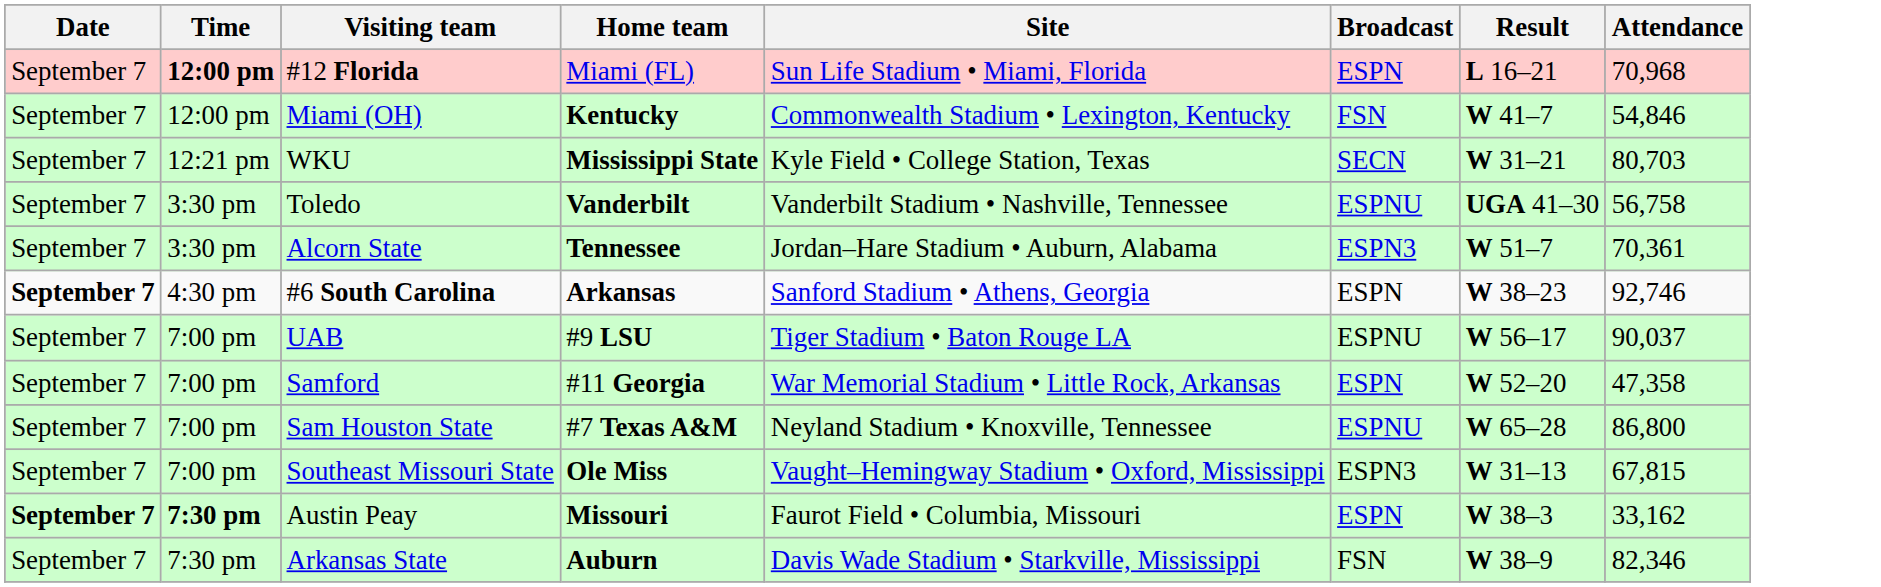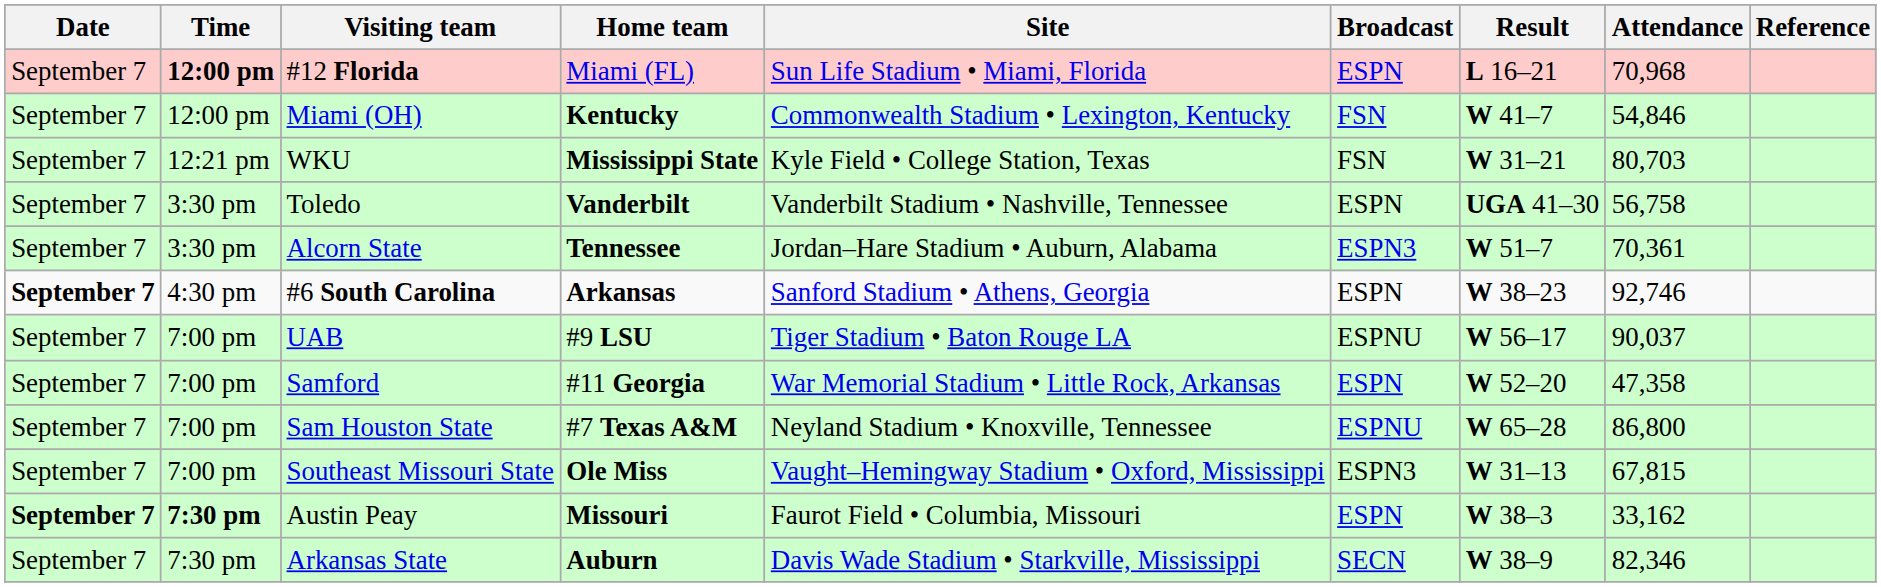+ column: Reference
WKU | Broadcast: SECN -> FSN
Toledo | Broadcast: ESPNU -> ESPN
Arkansas State | Broadcast: FSN -> SECN
